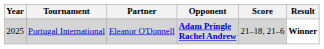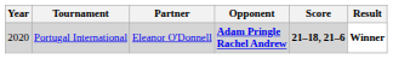Portugal International | Year: 2025 -> 2020
Portugal International | Score: normal -> bold
